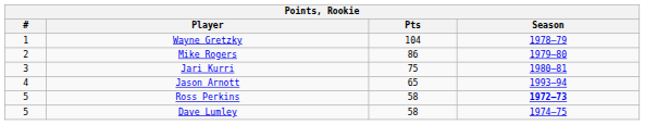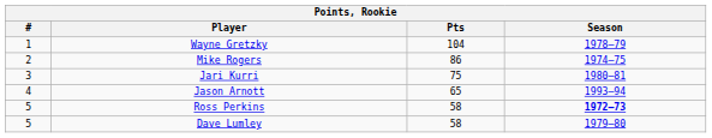Mike Rogers | Season: 1979–80 -> 1974–75
Dave Lumley | Season: 1974–75 -> 1979–80
